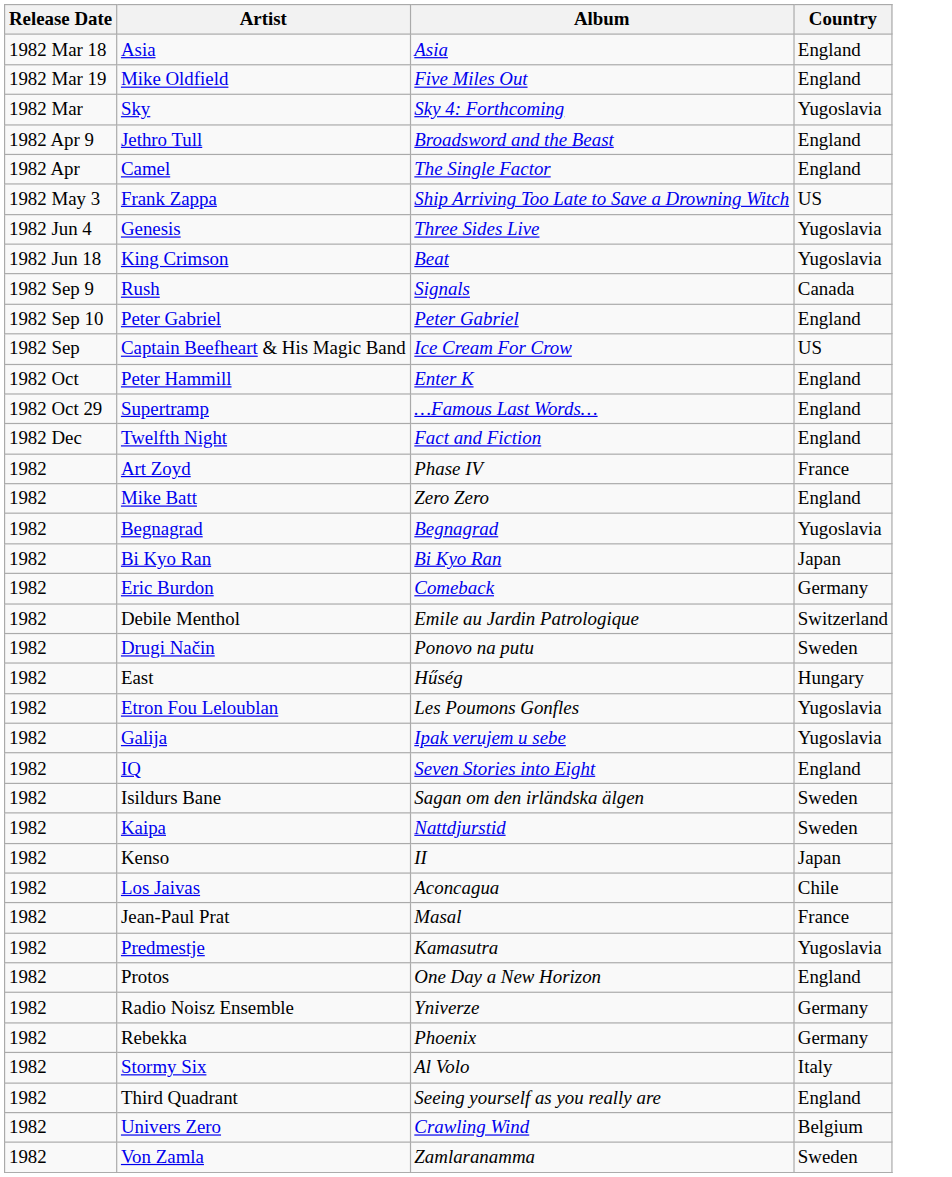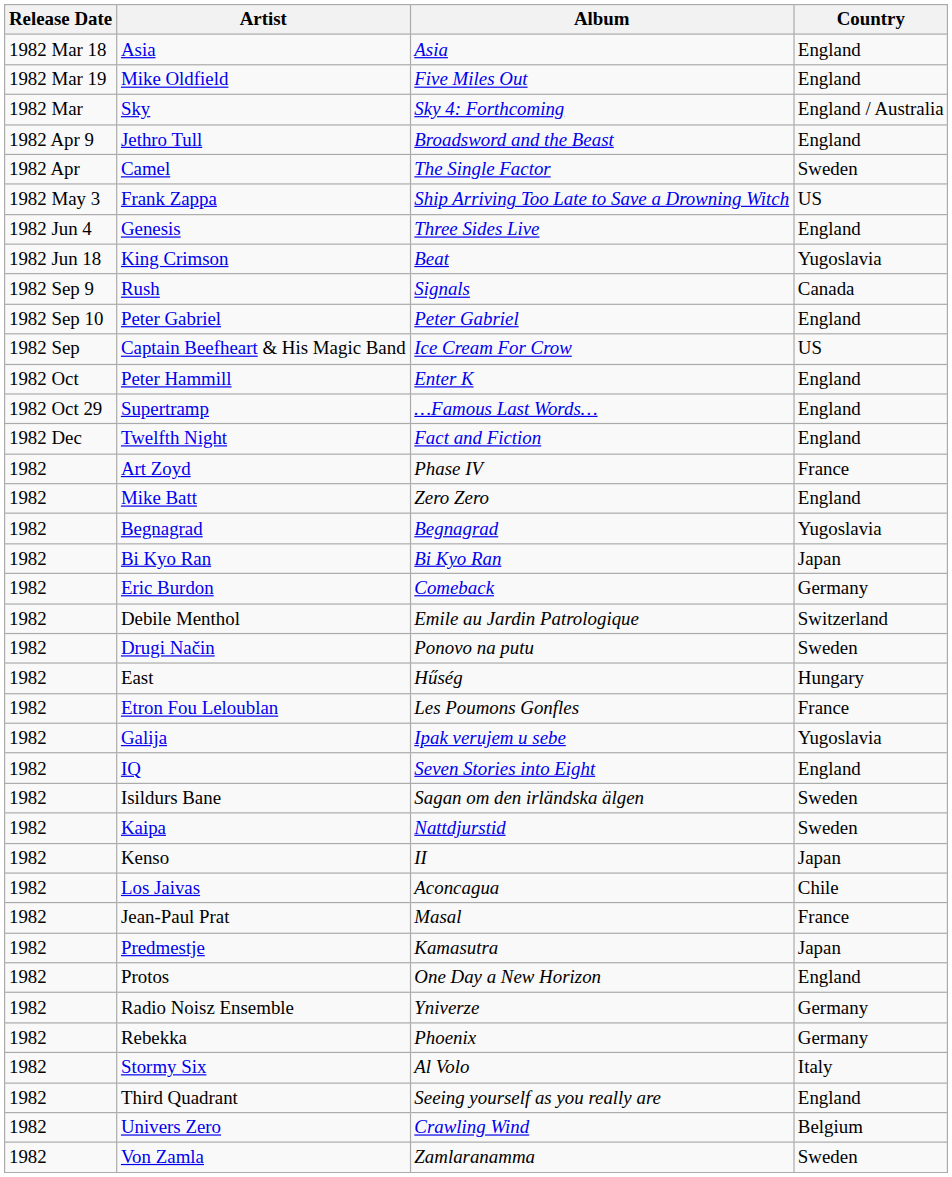Sky | Country: Yugoslavia -> England / Australia
Camel | Country: England -> Sweden
Genesis | Country: Yugoslavia -> England
Etron Fou Leloublan | Country: Yugoslavia -> France
Predmestje | Country: Yugoslavia -> Japan
